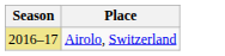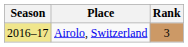+ column: Rank | 3
